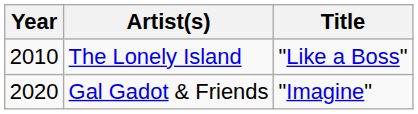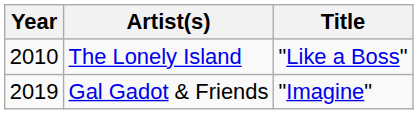Gal Gadot & Friends | Year: 2020 -> 2019
